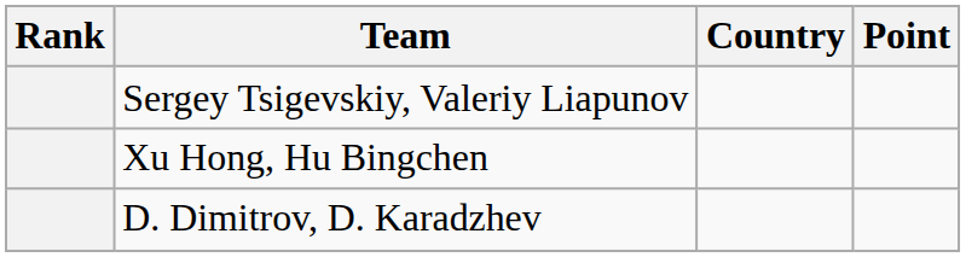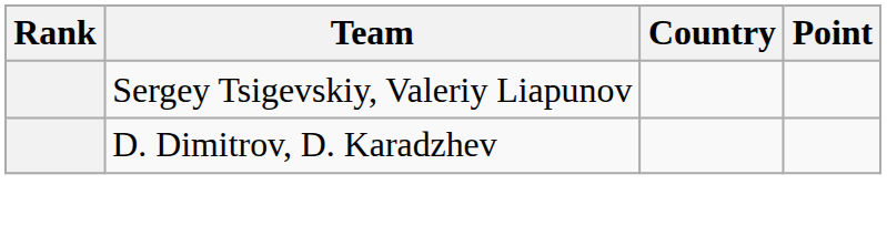- row: Xu Hong, Hu Bingchen
